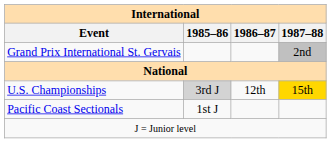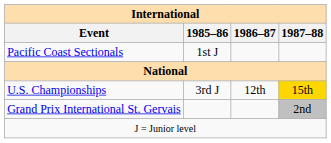rows swapped: Grand Prix International St. Gervais <-> Pacific Coast Sectionals
U.S. Championships | 1985–86: lightgrey background -> no background
